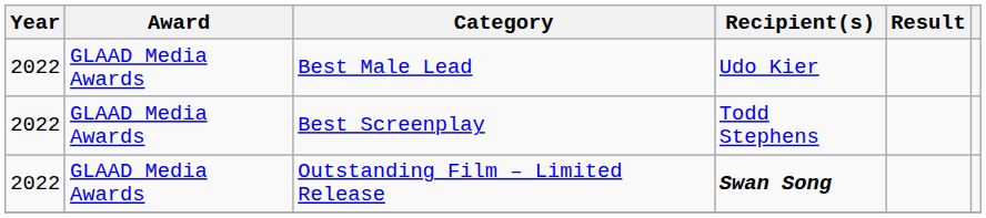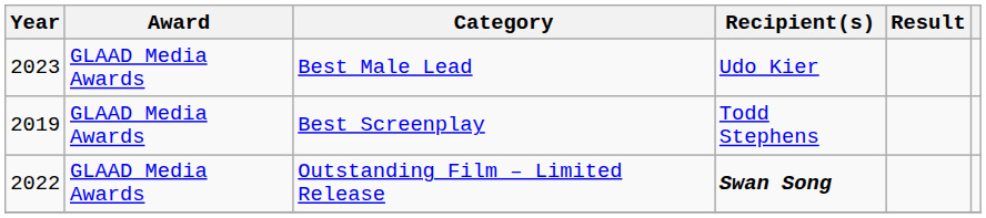Best Male Lead | Year: 2022 -> 2023
Best Screenplay | Year: 2022 -> 2019
